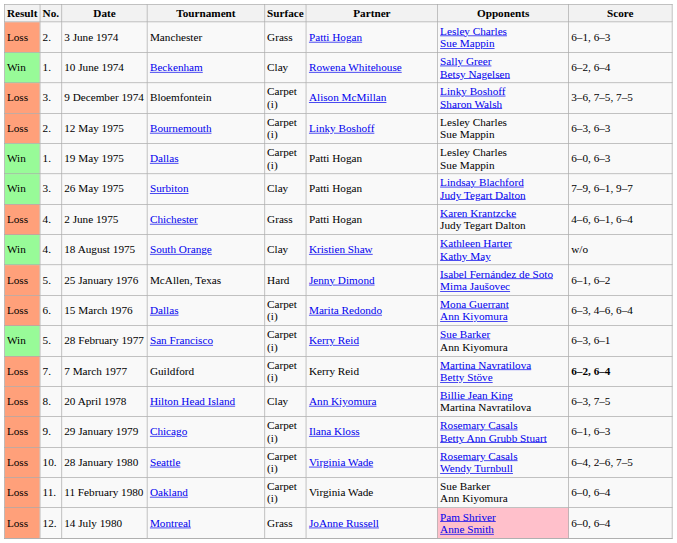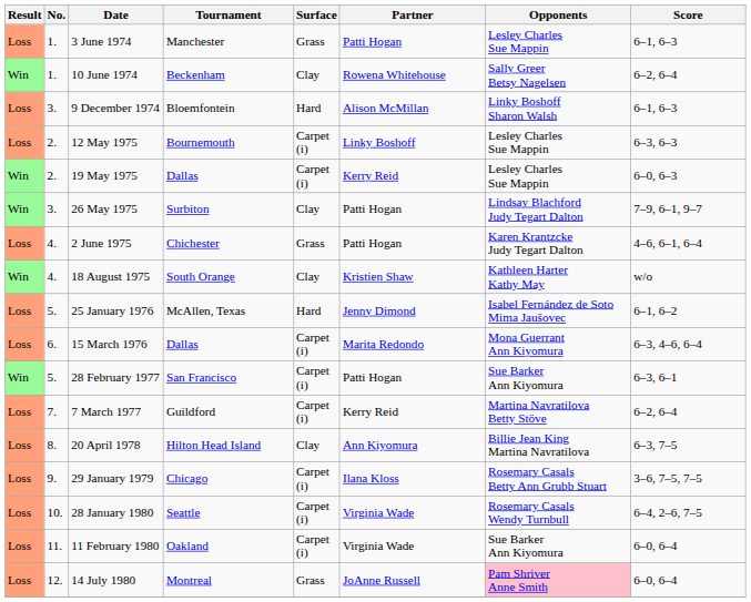3 June 1974 | No.: 2. -> 1.
9 December 1974 | Surface: Carpet (i) -> Hard
9 December 1974 | Score: 3–6, 7–5, 7–5 -> 6–1, 6–3
19 May 1975 | No.: 1. -> 2.
19 May 1975 | Partner: Patti Hogan -> Kerry Reid
28 February 1977 | Partner: Kerry Reid -> Patti Hogan
7 March 1977 | Score: bold -> normal
29 January 1979 | Score: 6–1, 6–3 -> 3–6, 7–5, 7–5
